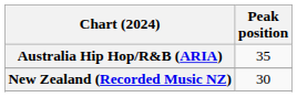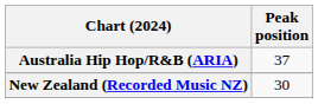Australia Hip Hop/R&B (ARIA) | Peak position: 35 -> 37
